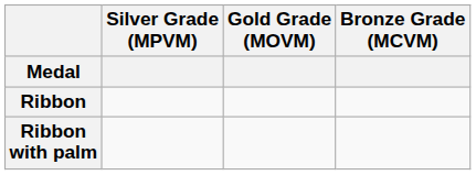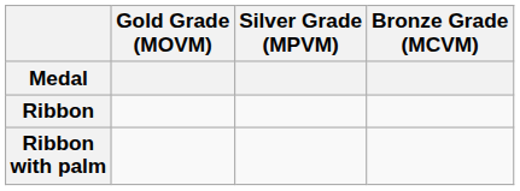columns swapped: Gold Grade (MOVM) <-> Silver Grade (MPVM)
